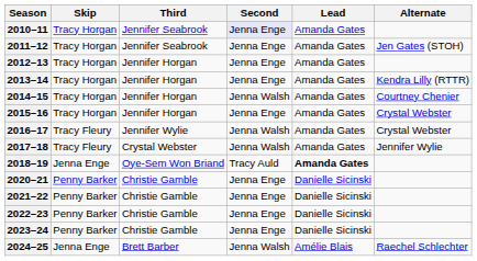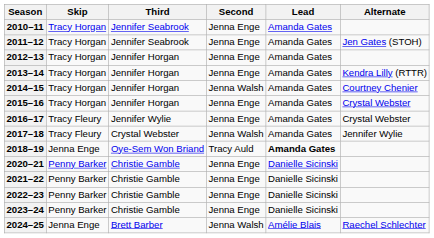2010–11 | Second: lavender background -> no background
2016–17 | Second: Jenna Walsh -> Jenna Enge
